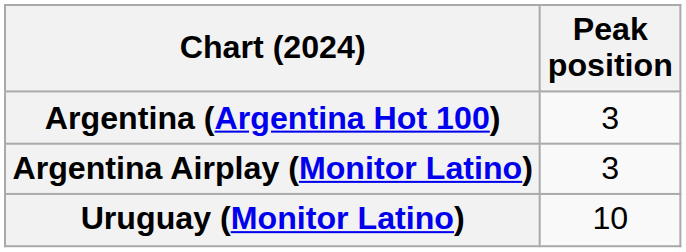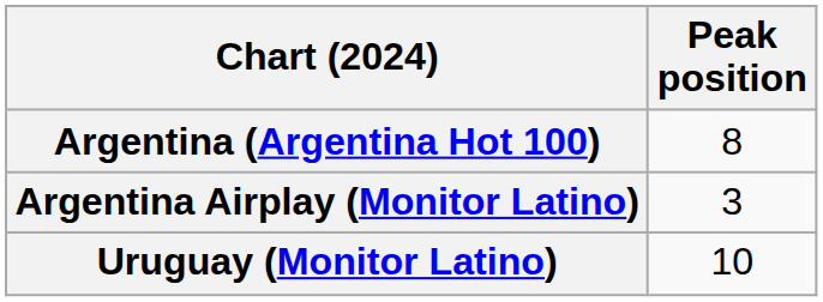Argentina (Argentina Hot 100) | Peak position: 3 -> 8
